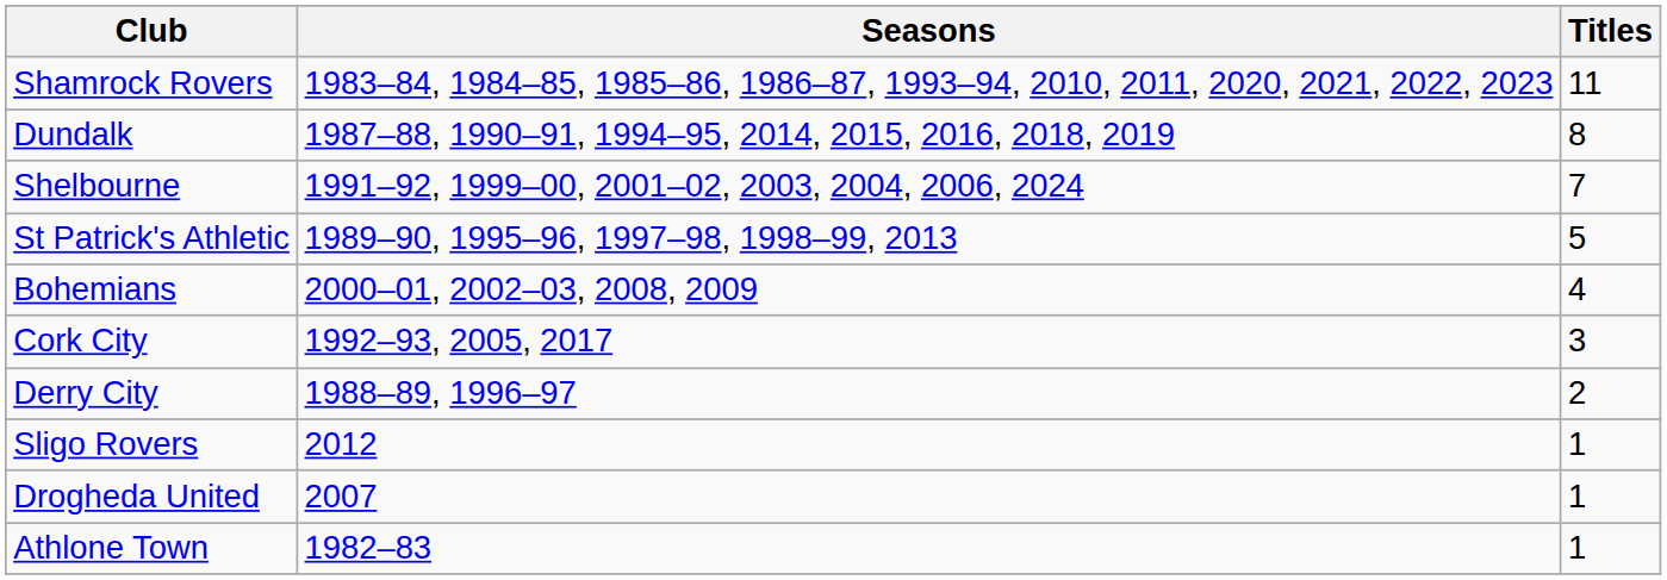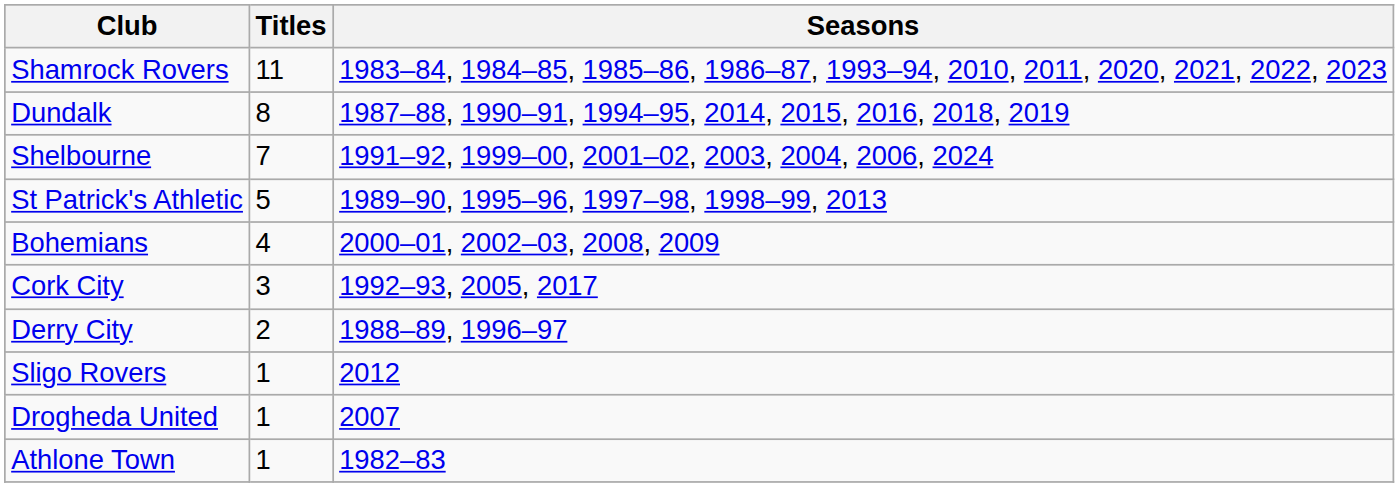columns swapped: Titles <-> Seasons
